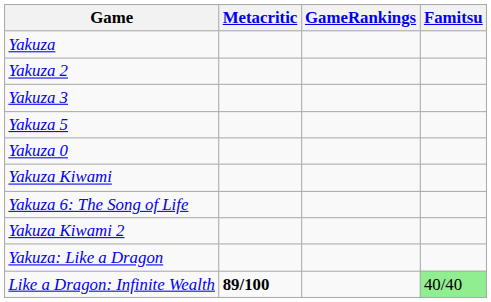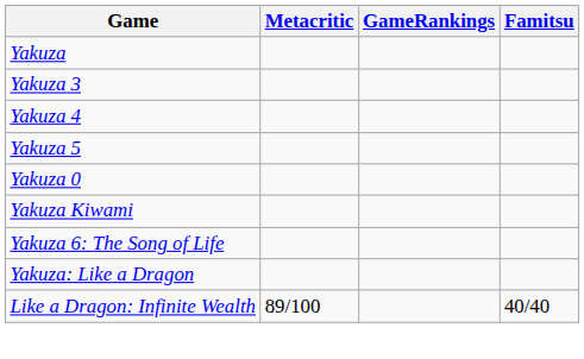- row: Yakuza 2
+ row: Yakuza 4
- row: Yakuza Kiwami 2
Like a Dragon: Infinite Wealth | Metacritic: bold -> normal
Like a Dragon: Infinite Wealth | Famitsu: lightgreen background -> no background
